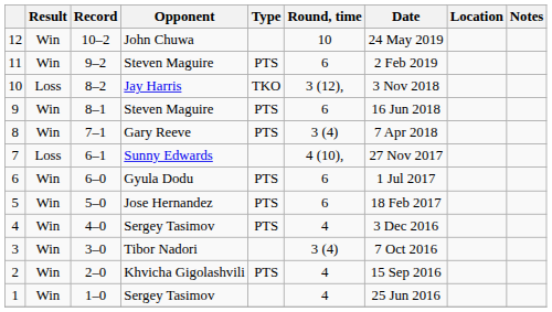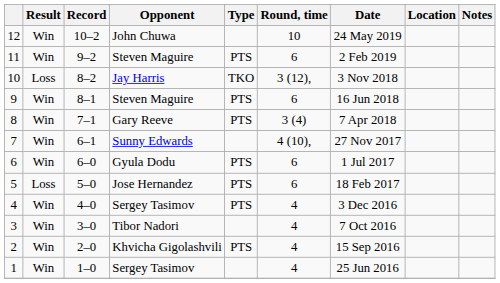7 | Result: Loss -> Win
5 | Result: Win -> Loss
3 | Round, time: 3 (4) -> 4
